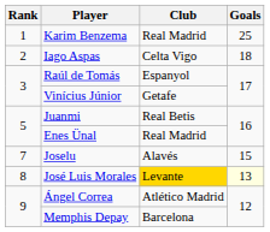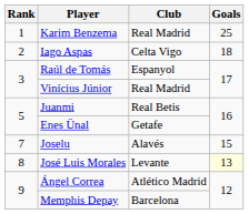Vinícius Júnior | Club: Getafe -> Real Madrid
Enes Ünal | Club: Real Madrid -> Getafe
José Luis Morales | Club: gold background -> no background
